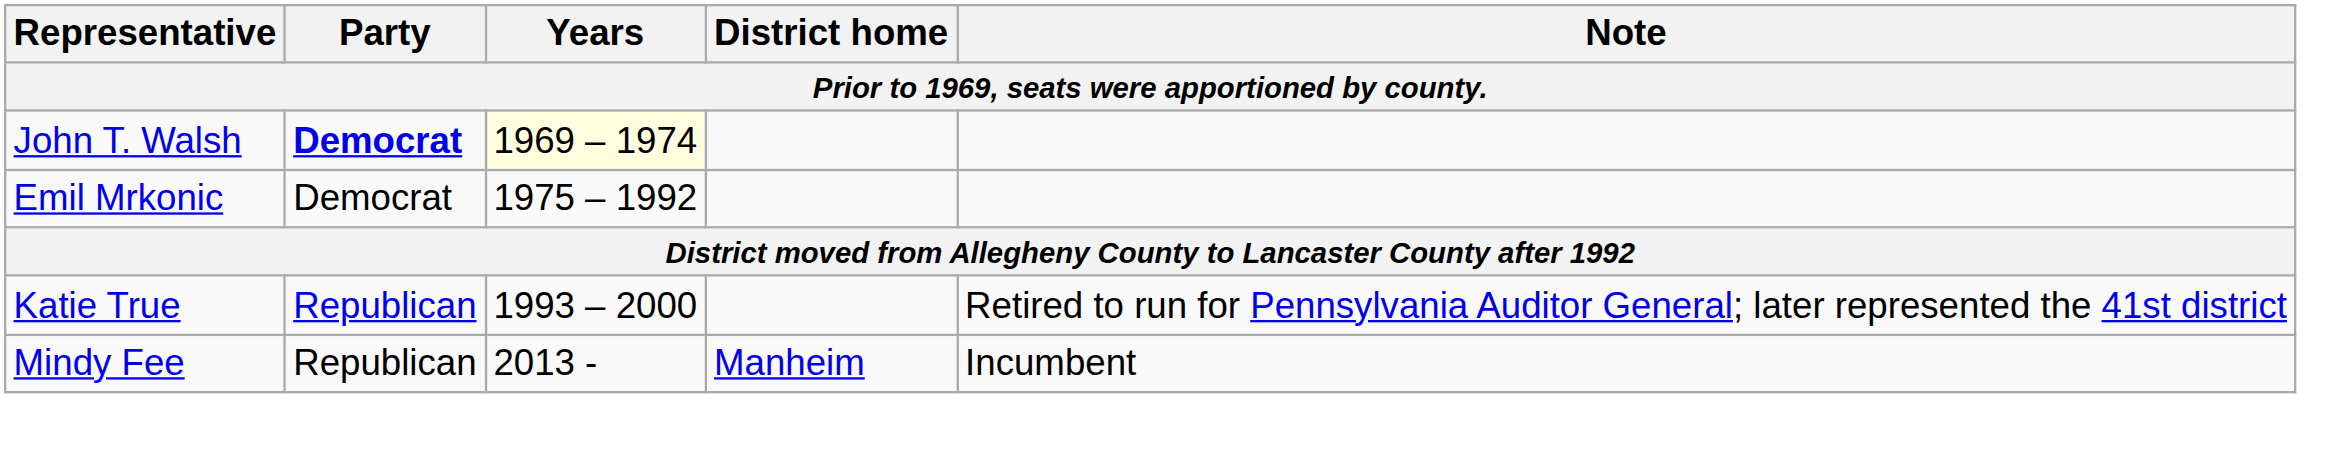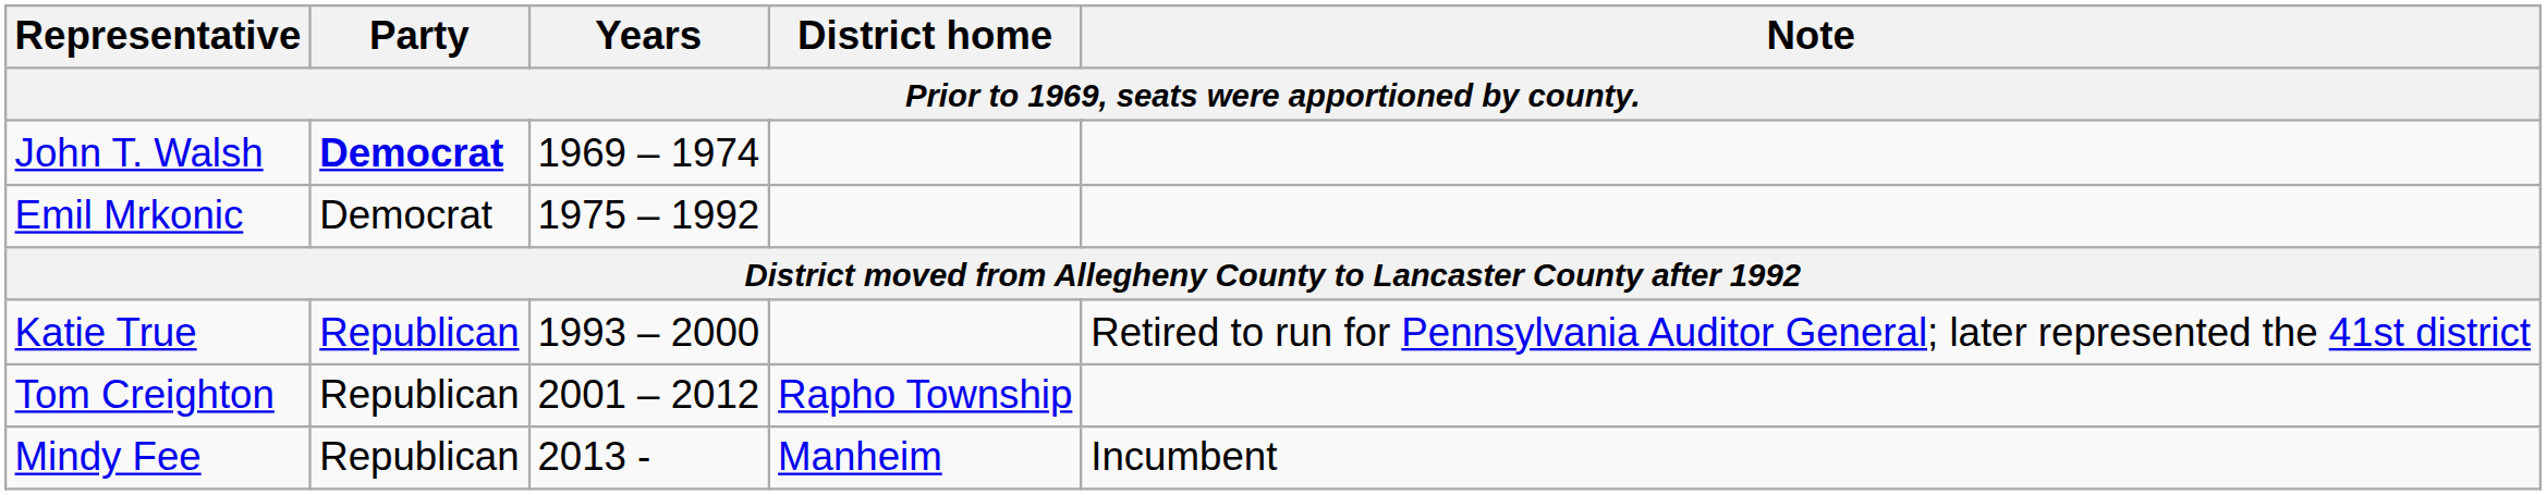John T. Walsh | Years: lightyellow background -> no background
+ row: Tom Creighton | Republican | 2001 – 2012 | Rapho Township
